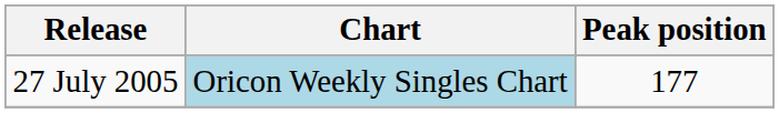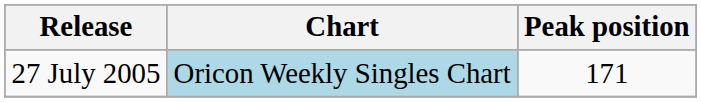27 July 2005 | Peak position: 177 -> 171
